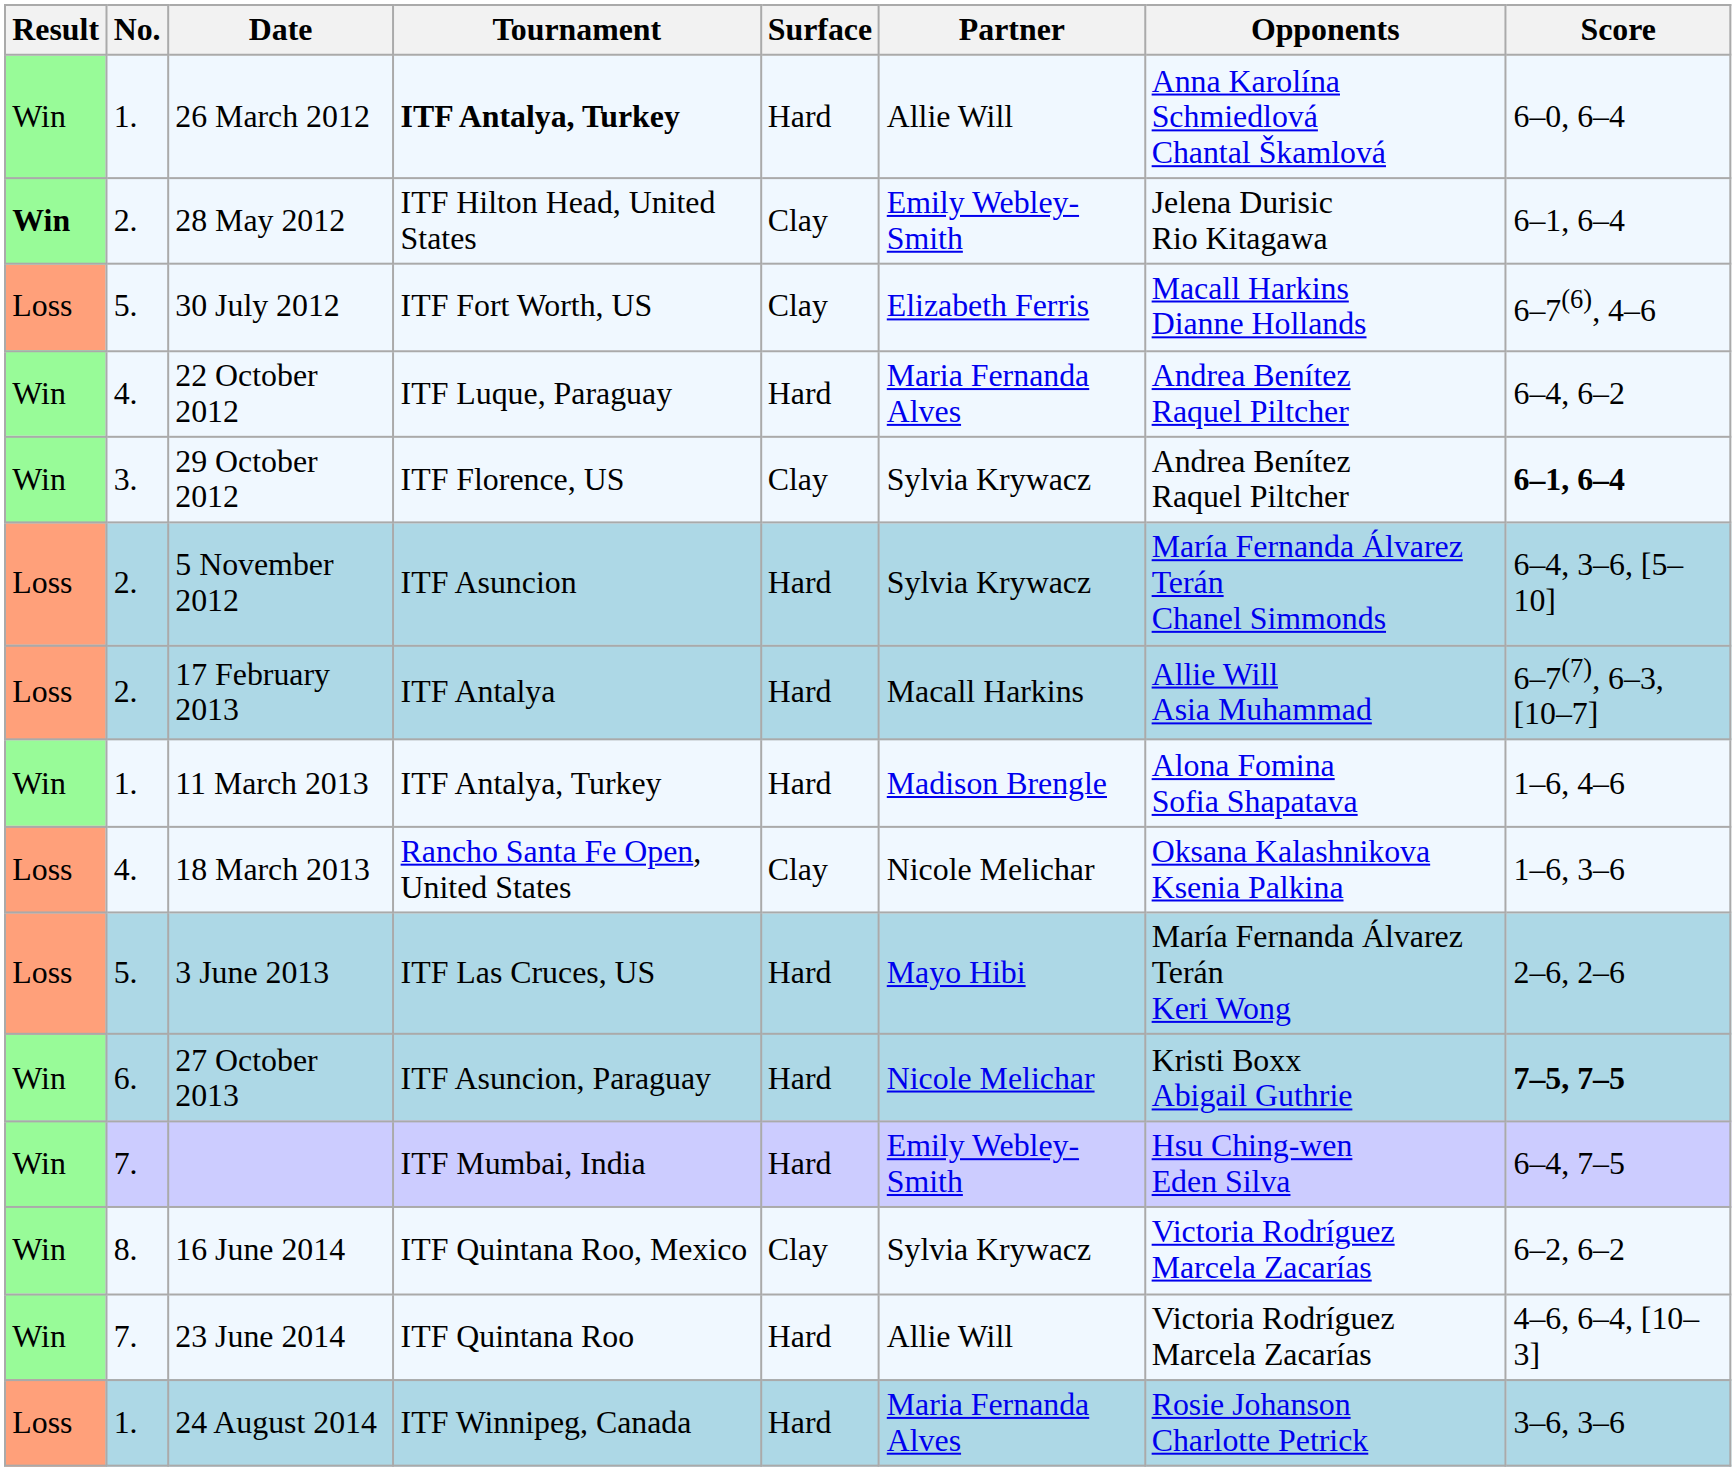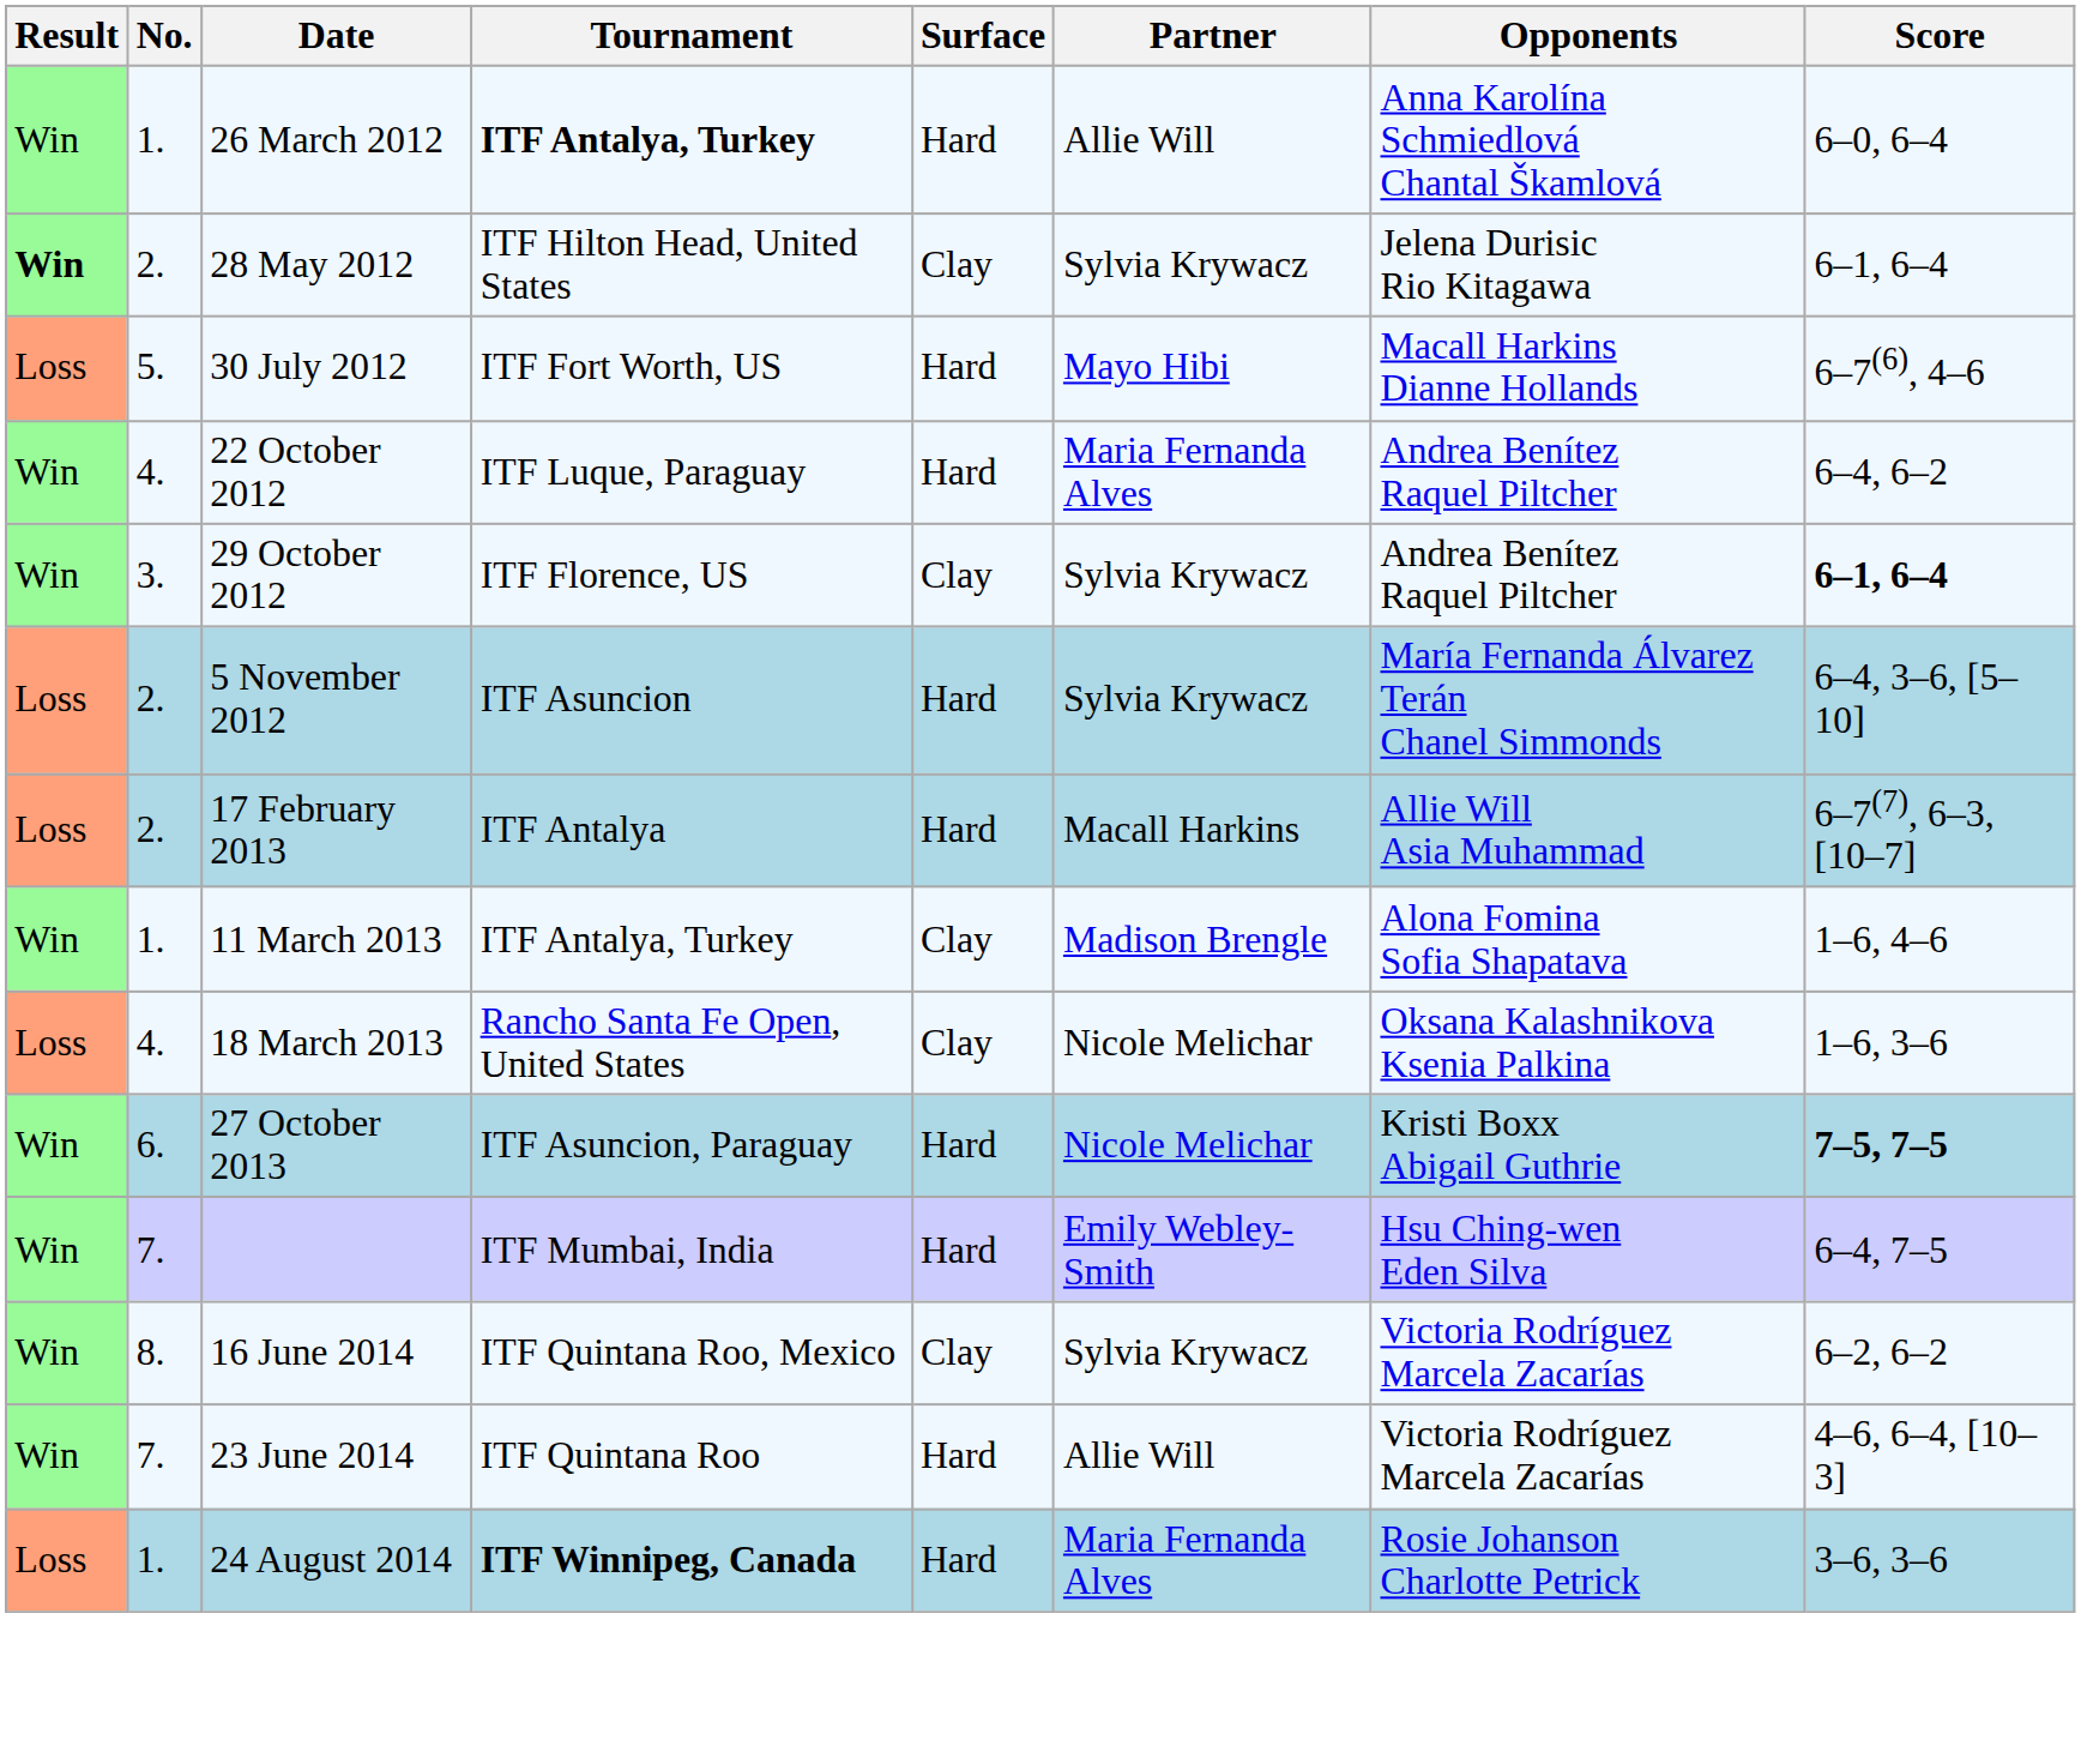28 May 2012 | Partner: Emily Webley-Smith -> Sylvia Krywacz
30 July 2012 | Surface: Clay -> Hard
30 July 2012 | Partner: Elizabeth Ferris -> Mayo Hibi
11 March 2013 | Surface: Hard -> Clay
- row: Loss | 5. | 3 June 2013 | ITF Las Cruces, US | Hard | Mayo Hibi | María Fernanda Álvarez Terán Keri Wong | 2–6, 2–6
24 August 2014 | Tournament: normal -> bold
